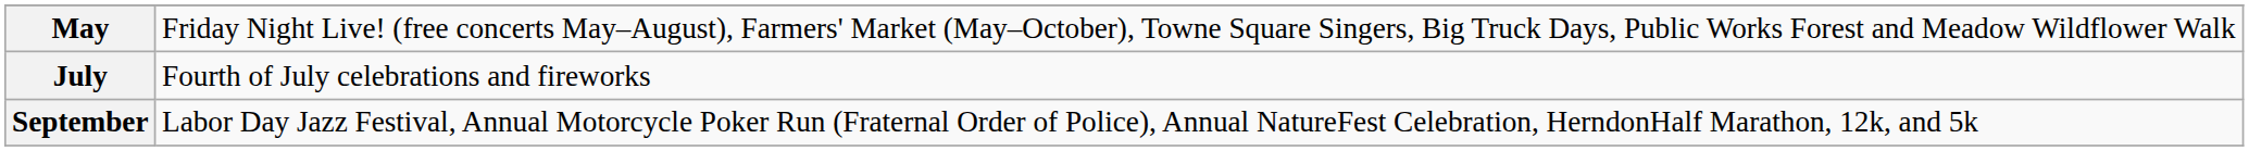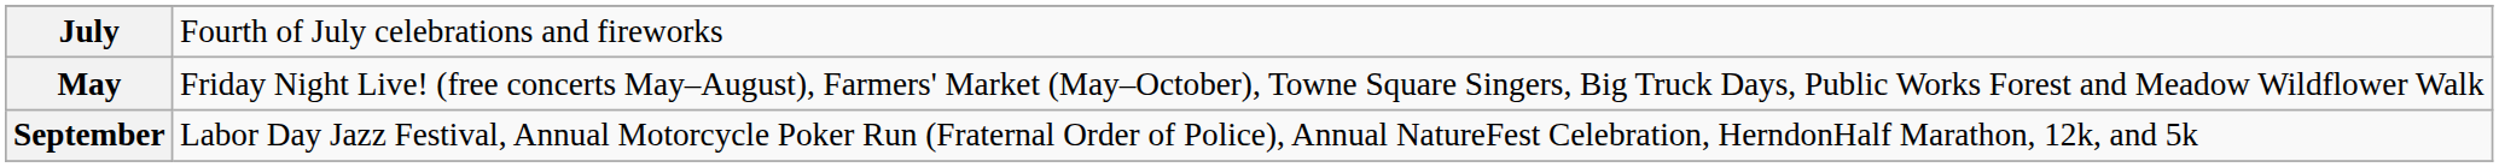rows swapped: May <-> July
